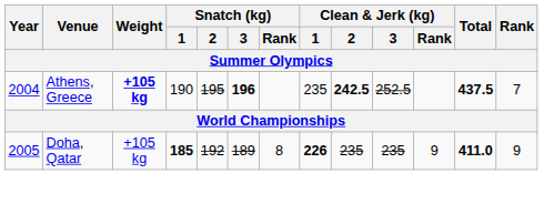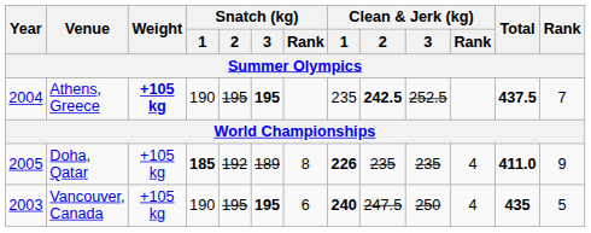Athens, Greece | Snatch (kg) / 3: 196 -> 195
Doha, Qatar | Clean & Jerk (kg) / Rank: 9 -> 4
+ row: 2003 | Vancouver, Canada | +105 kg | 190 | 195 | 195 | 6 | 240 | 247.5 | 250 | 4 | 435 | 5
